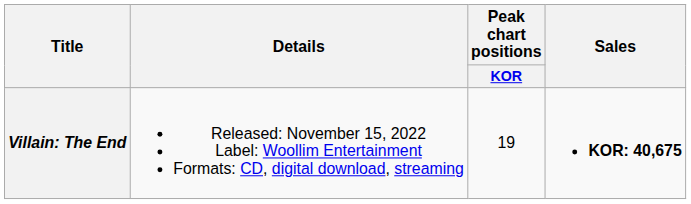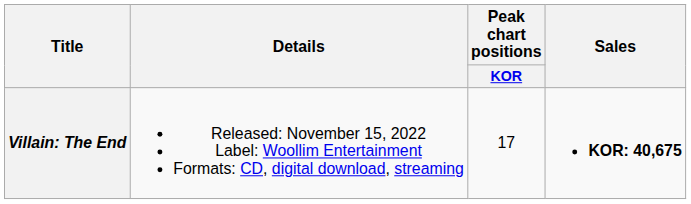Villain: The End | Peak chart positions / KOR: 19 -> 17
